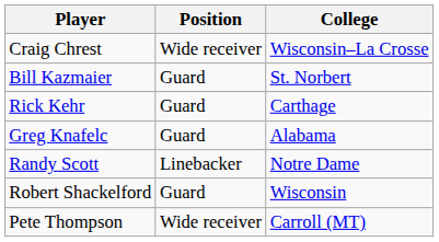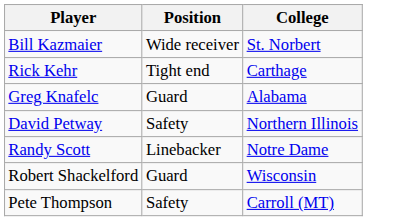- row: Craig Chrest | Wide receiver | Wisconsin–La Crosse
Bill Kazmaier | Position: Guard -> Wide receiver
Rick Kehr | Position: Guard -> Tight end
+ row: David Petway | Safety | Northern Illinois
Pete Thompson | Position: Wide receiver -> Safety
